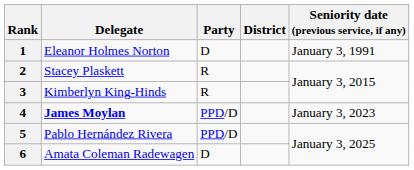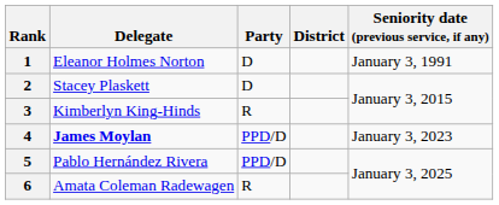2 | Party: R -> D
6 | Party: D -> R
